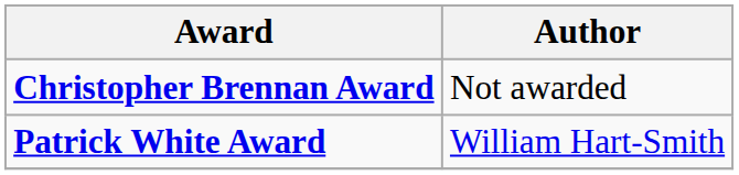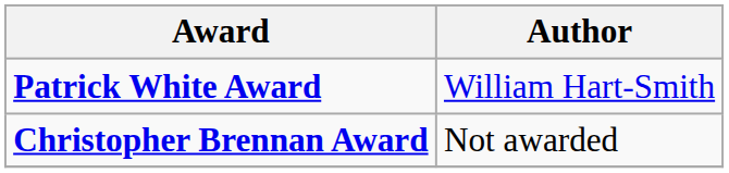rows swapped: Christopher Brennan Award <-> Patrick White Award
